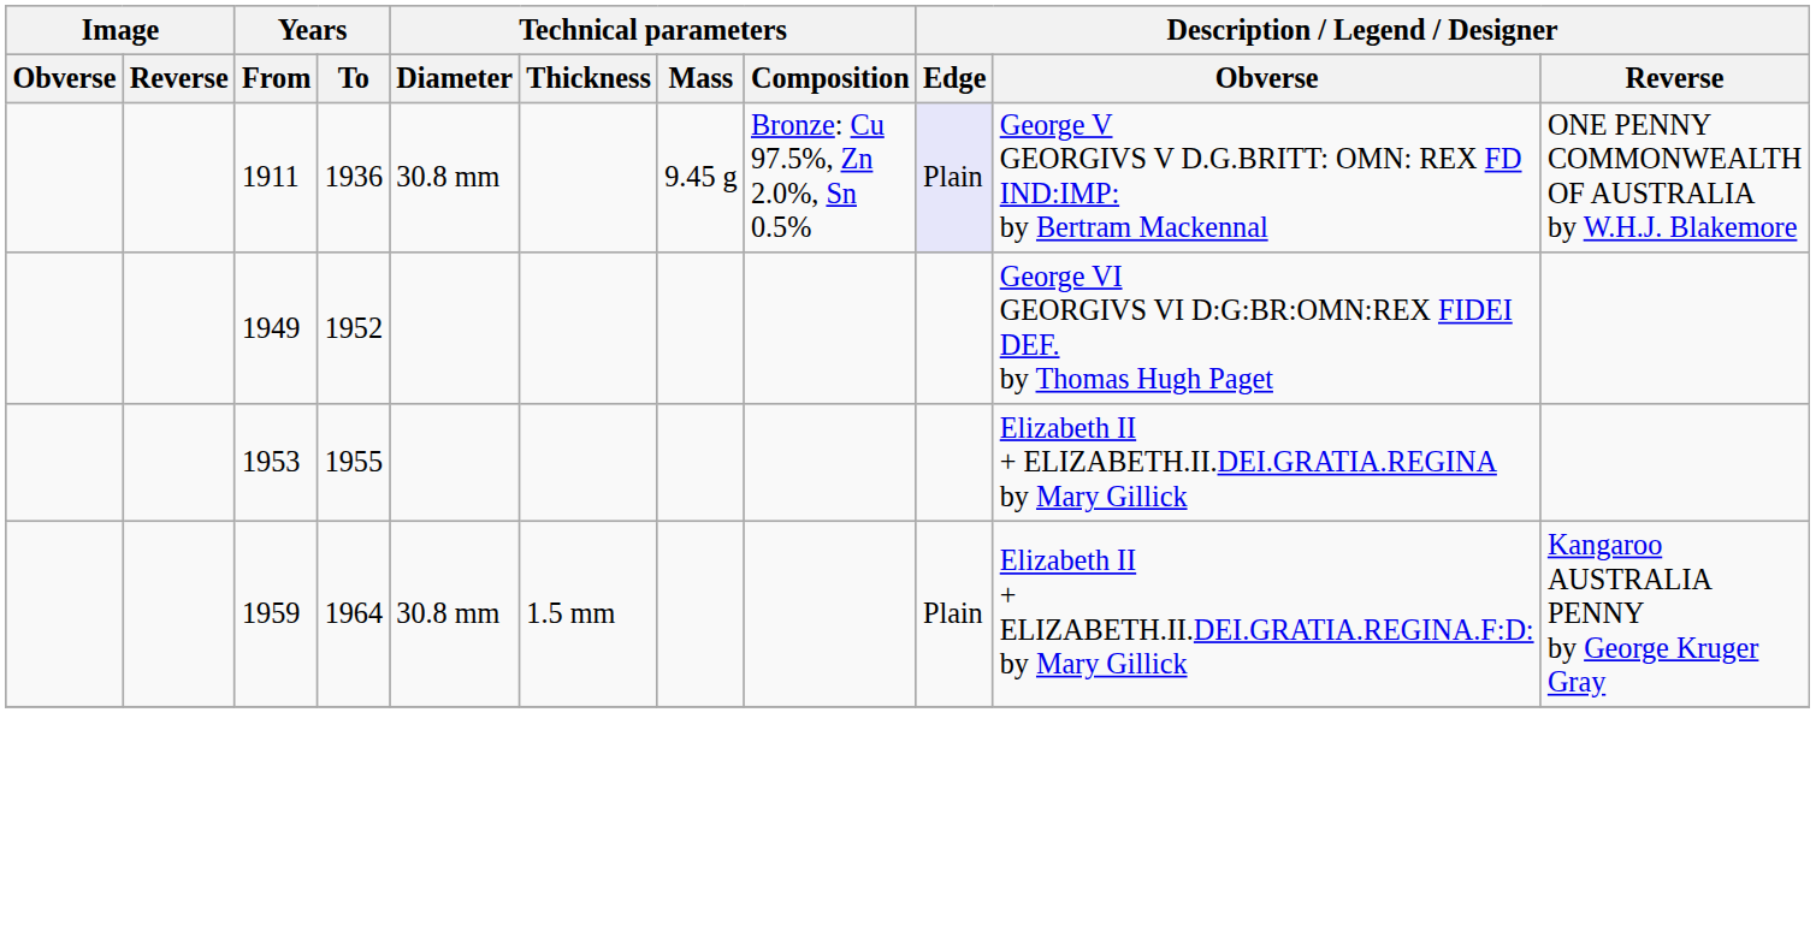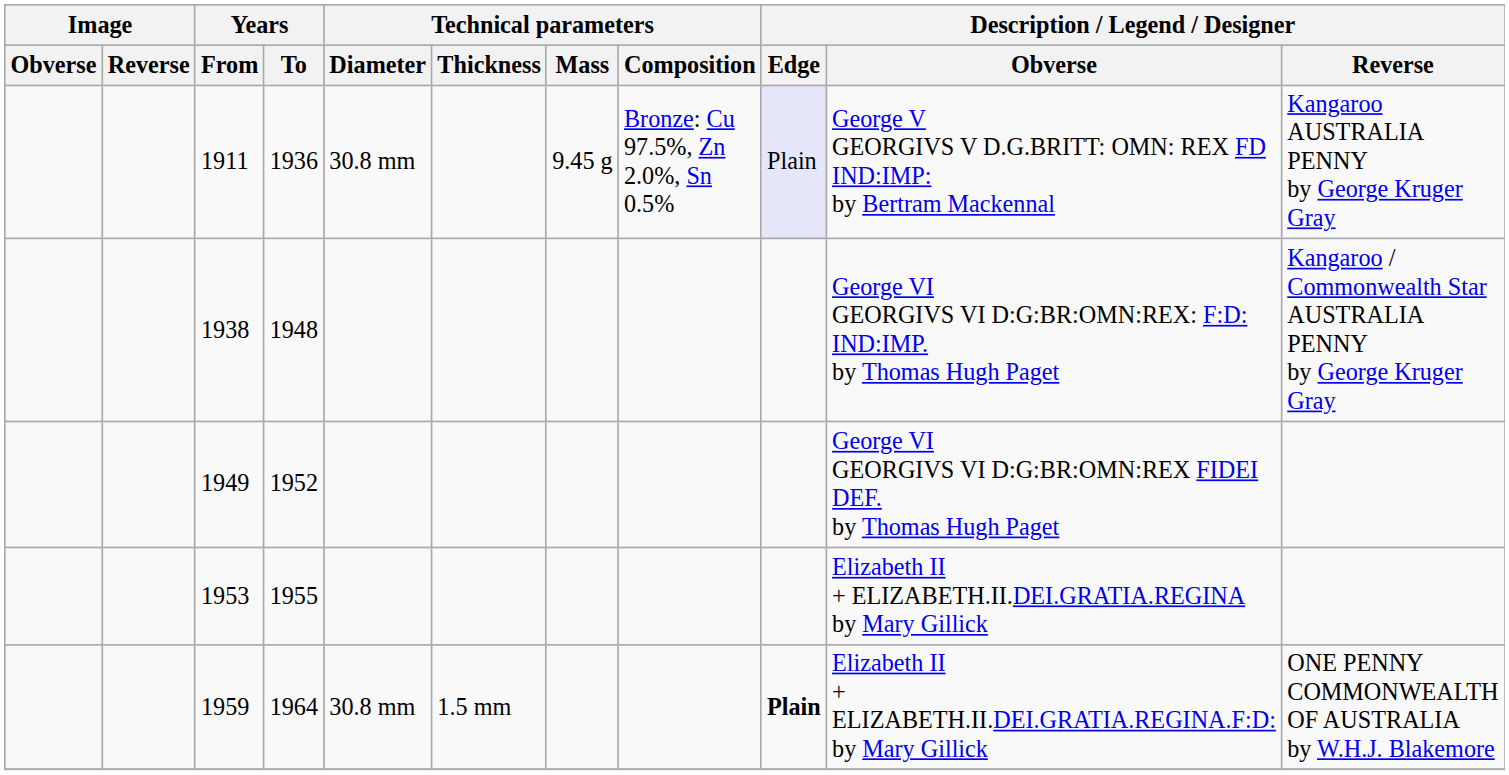1911 | Description / Legend / Designer / Reverse: ONE PENNY COMMONWEALTH OF AUSTRALIA by W.H.J. Blakemore -> Kangaroo AUSTRALIA PENNY by George Kruger Gray
+ row: 1938 | 1948 | George VI GEORGIVS VI D:G:BR:OMN:REX: F:D: IND:IMP. by Thomas Hugh Paget | Kangaroo / Commonwealth Star AUSTRALIA PENNY by George Kruger Gray
1959 | Description / Legend / Designer / Edge: normal -> bold
1959 | Description / Legend / Designer / Reverse: Kangaroo AUSTRALIA PENNY by George Kruger Gray -> ONE PENNY COMMONWEALTH OF AUSTRALIA by W.H.J. Blakemore
